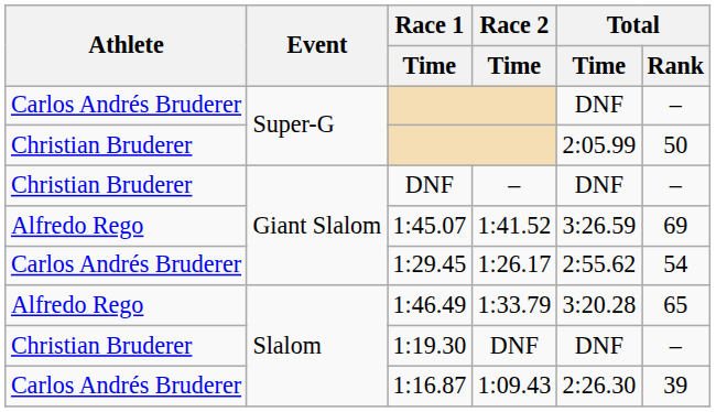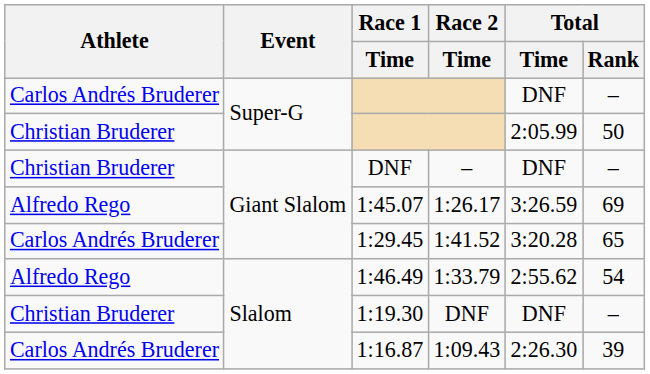1:45.07 | Race 2 / Time: 1:41.52 -> 1:26.17
1:29.45 | Race 2 / Time: 1:26.17 -> 1:41.52
1:29.45 | Total / Time: 2:55.62 -> 3:20.28
1:29.45 | Total / Rank: 54 -> 65
1:46.49 | Total / Time: 3:20.28 -> 2:55.62
1:46.49 | Total / Rank: 65 -> 54
